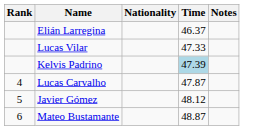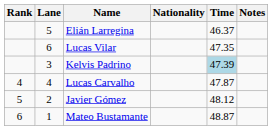+ column: Lane | 5 | 6 | 3 | 4 | 2 | 1
Lucas Vilar | Time: 47.33 -> 47.35
